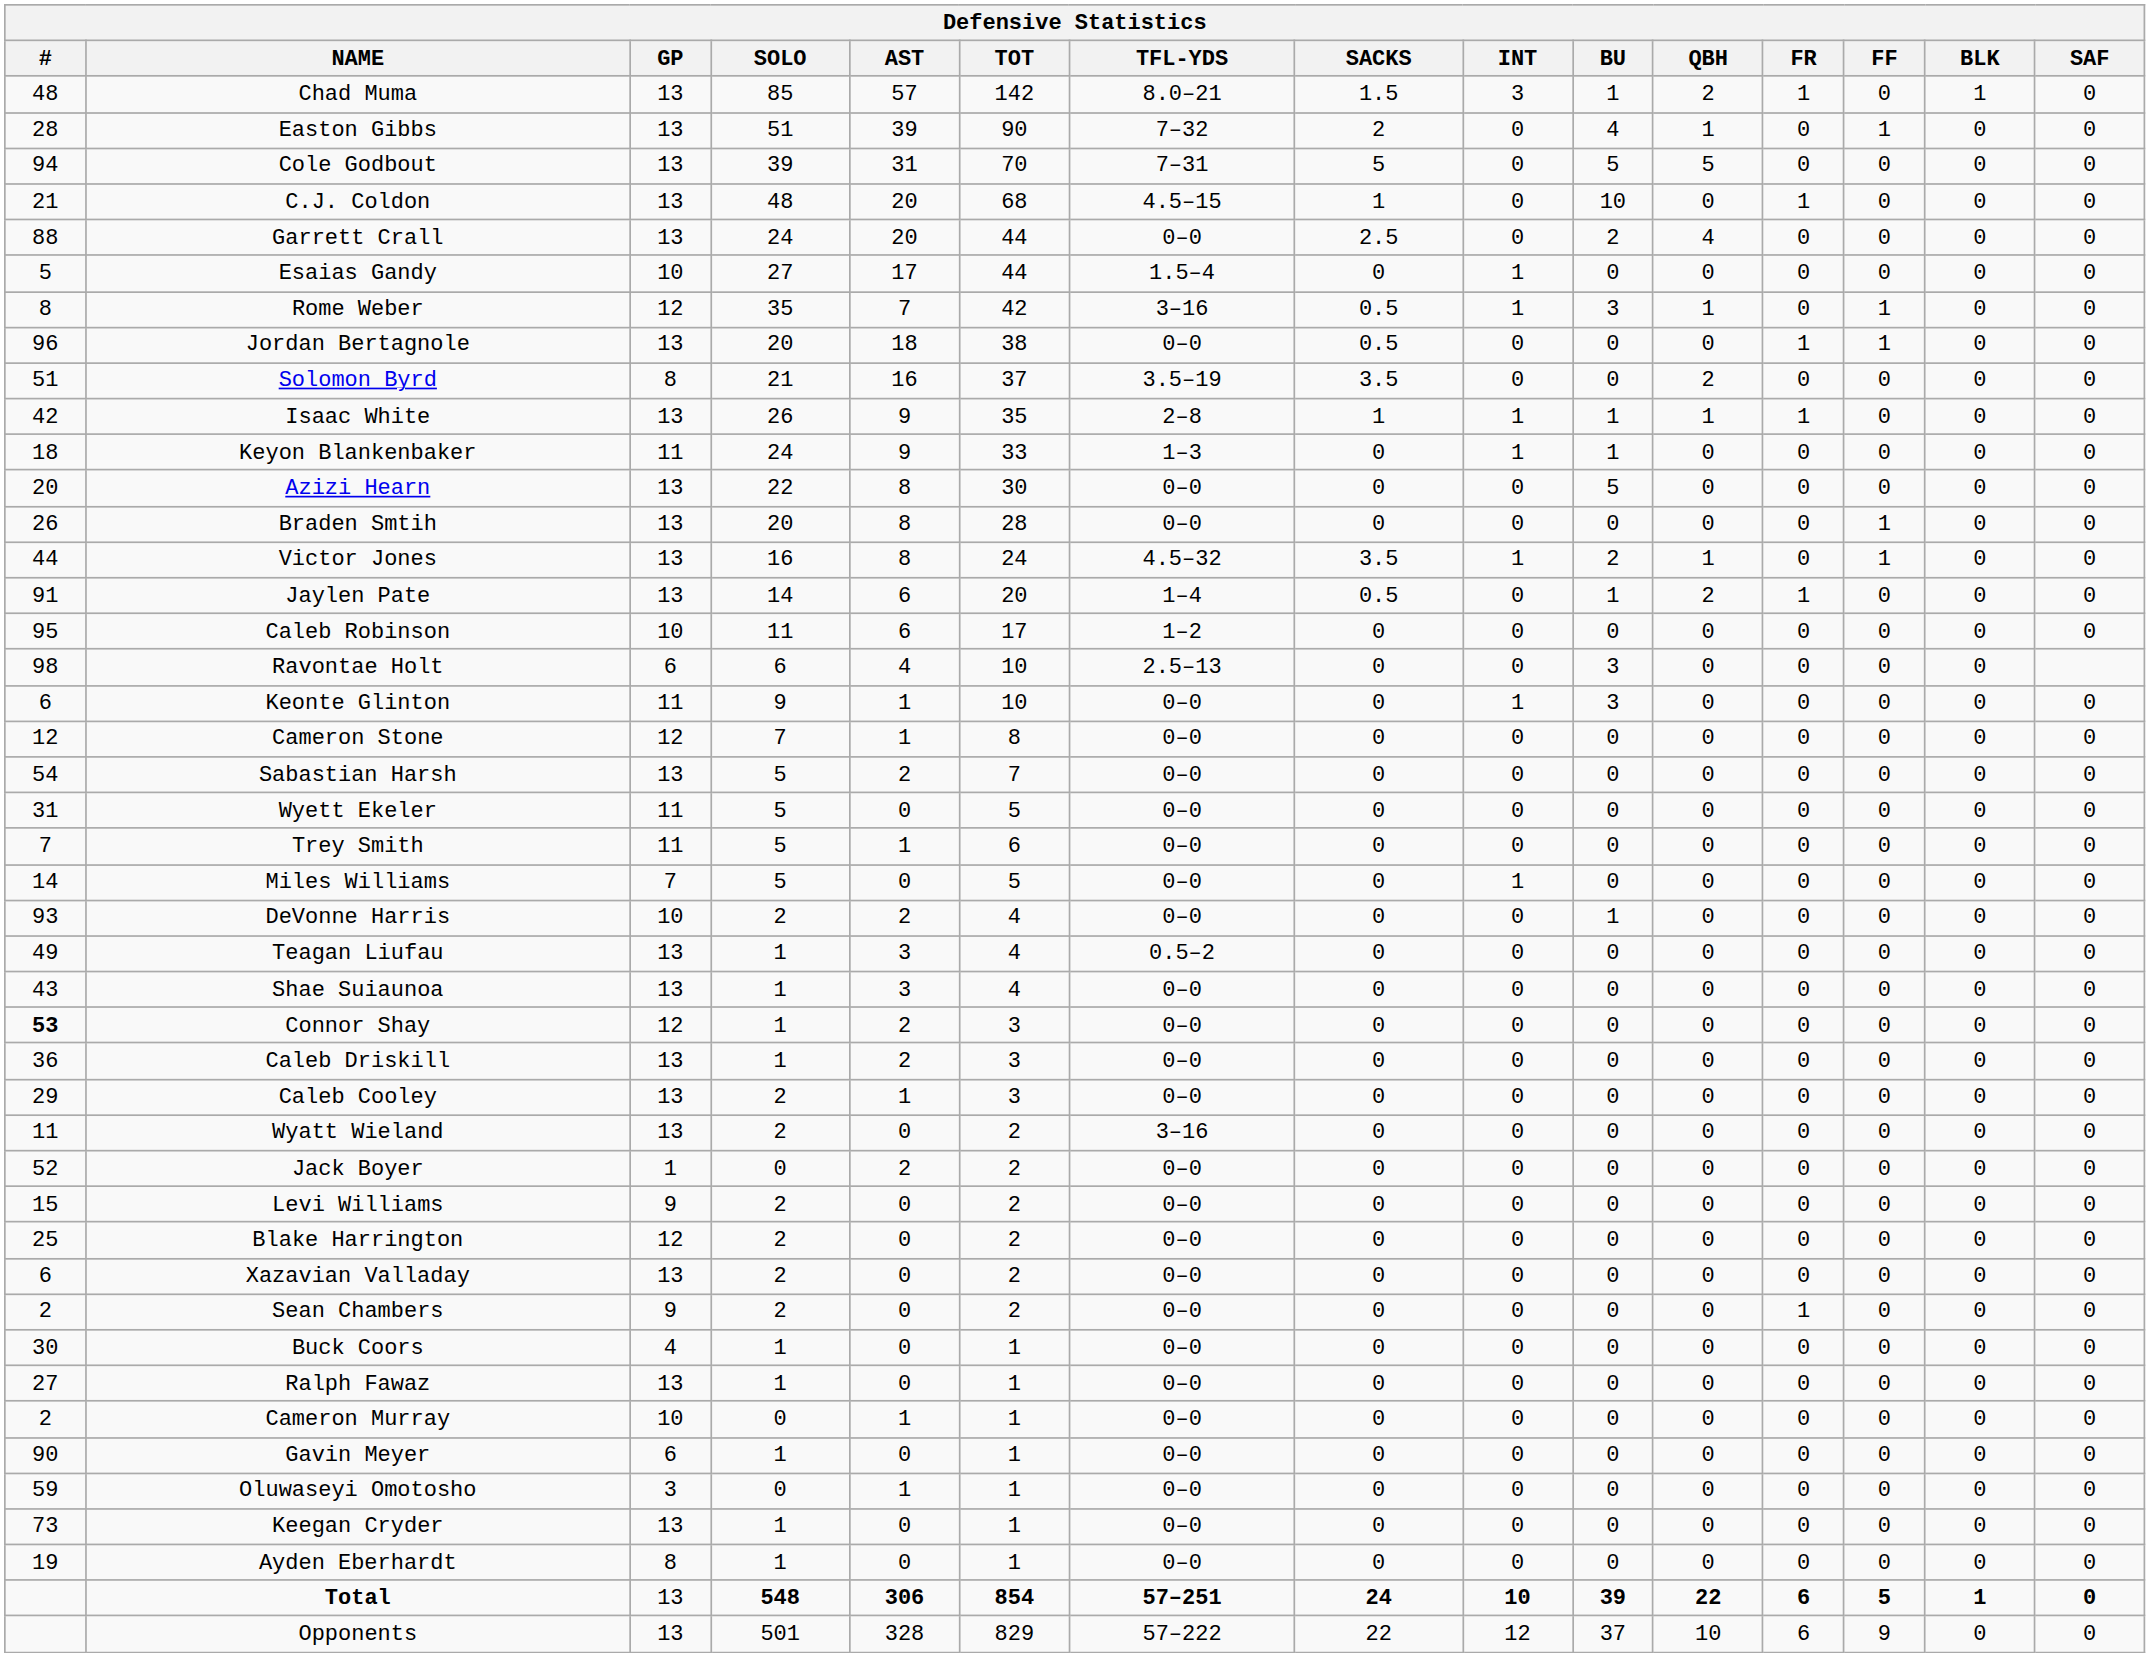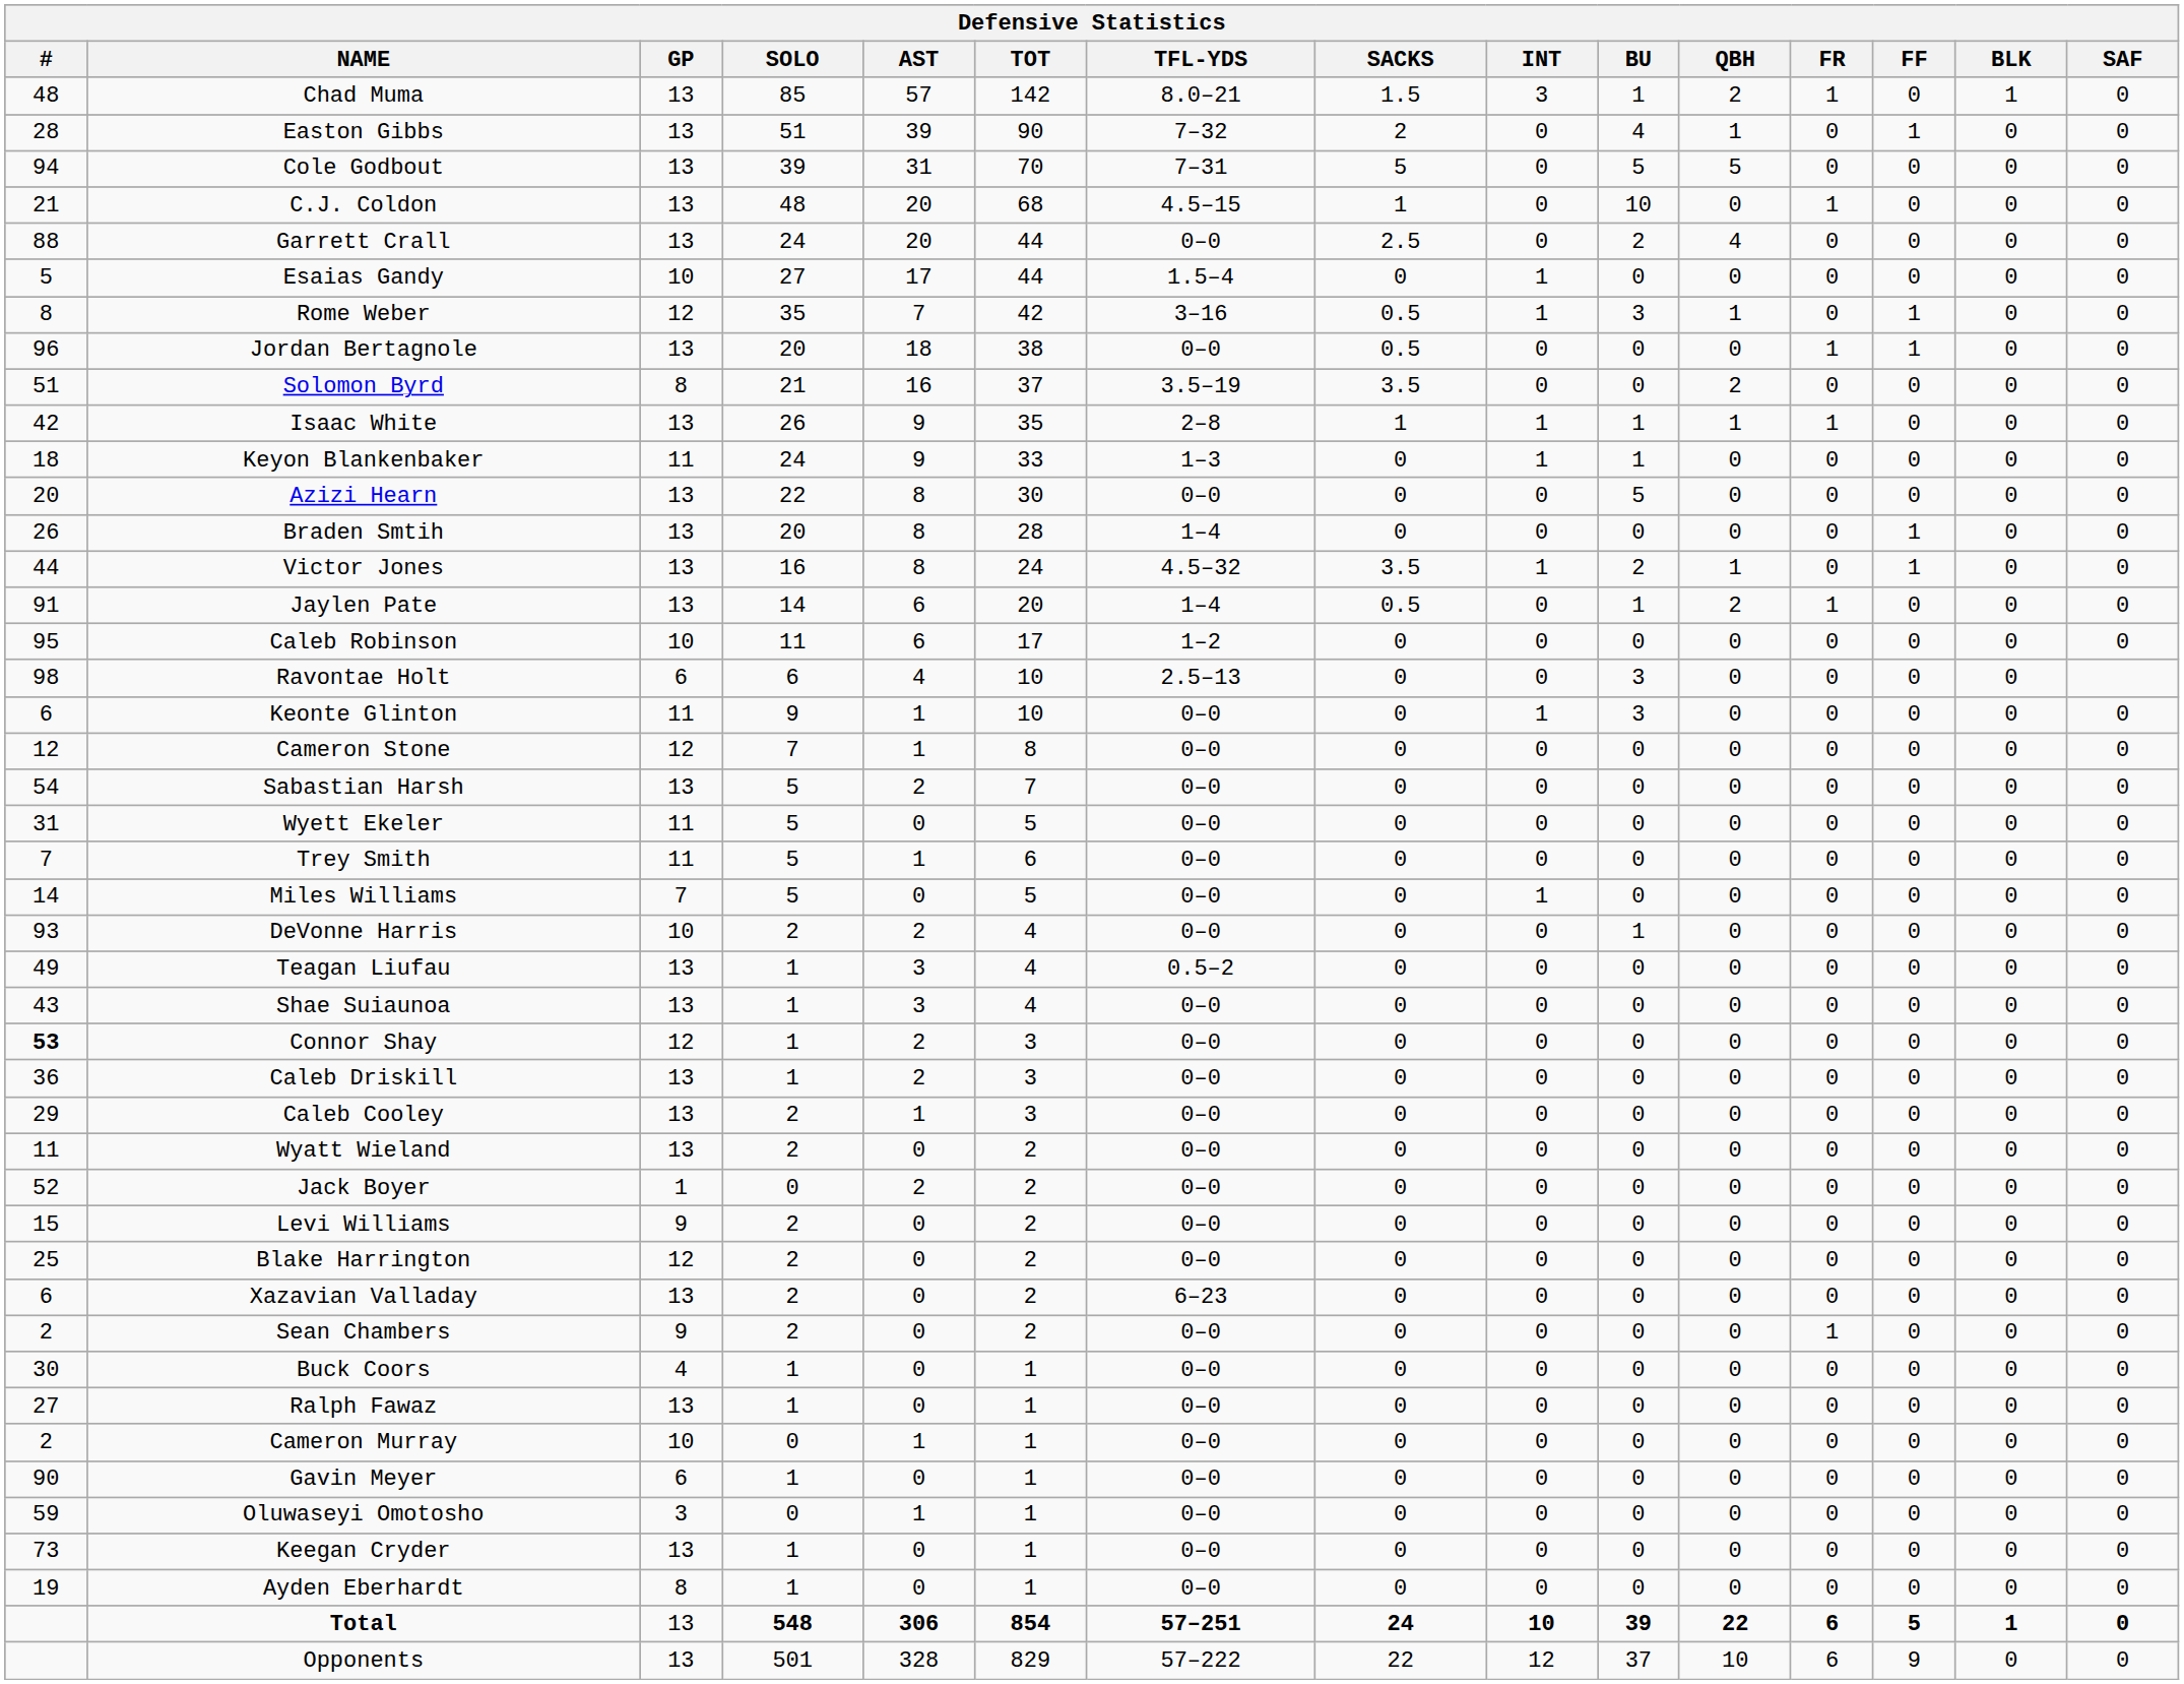Braden Smtih | TFL-YDS: 0–0 -> 1–4
Wyatt Wieland | TFL-YDS: 3–16 -> 0–0
Xazavian Valladay | TFL-YDS: 0–0 -> 6–23
